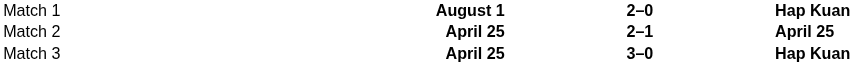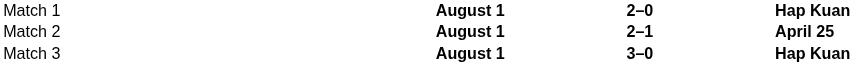Match 2 | column 2: April 25 -> August 1
Match 3 | column 2: April 25 -> August 1
